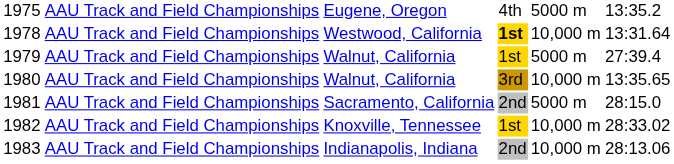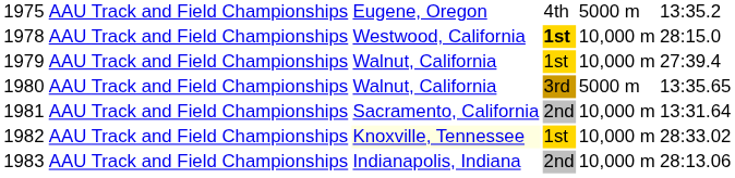1978 | column 6: 13:31.64 -> 28:15.0
1979 | column 5: 5000 m -> 10,000 m
1980 | column 5: 10,000 m -> 5000 m
1981 | column 5: 5000 m -> 10,000 m
1981 | column 6: 28:15.0 -> 13:31.64
1982 | column 3: no background -> lightyellow background
